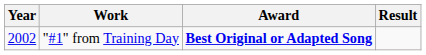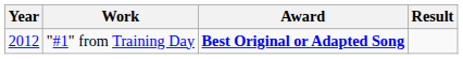"#1" from Training Day | Year: 2002 -> 2012
